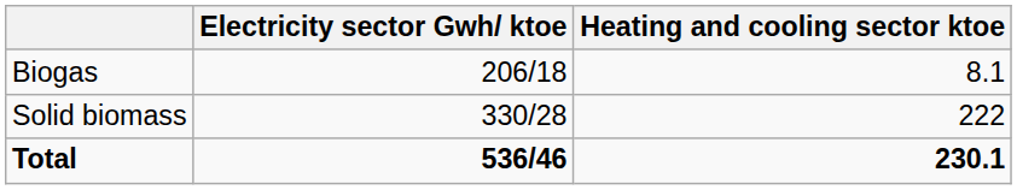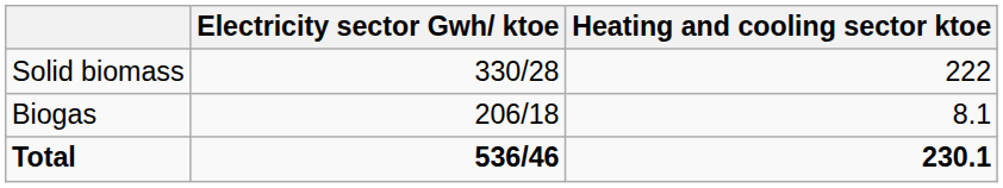rows swapped: Solid biomass <-> Biogas
